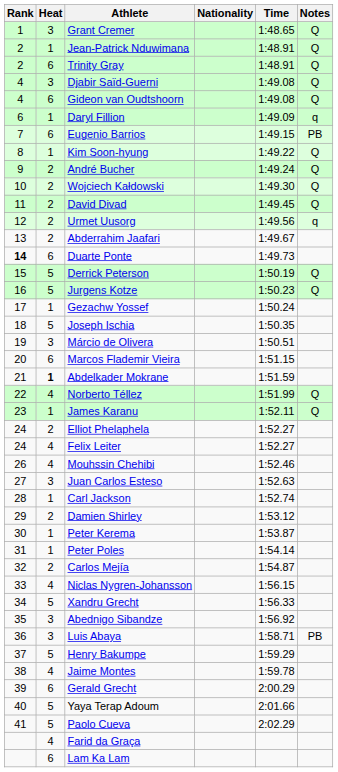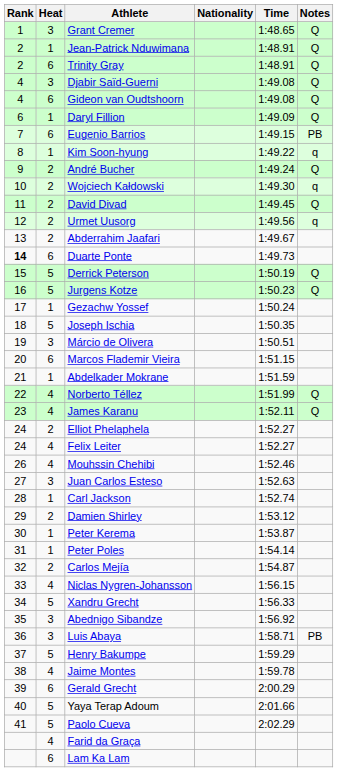Daryl Fillion | Notes: q -> Q
Kim Soon-hyung | Notes: Q -> q
Wojciech Kałdowski | Notes: Q -> q
Abdelkader Mokrane | Heat: bold -> normal
James Karanu | Heat: 1 -> 4
